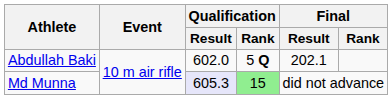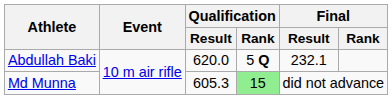Abdullah Baki | Qualification / Result: 602.0 -> 620.0
Abdullah Baki | Final / Result: 202.1 -> 232.1
Md Munna | Qualification / Result: lavender background -> no background
